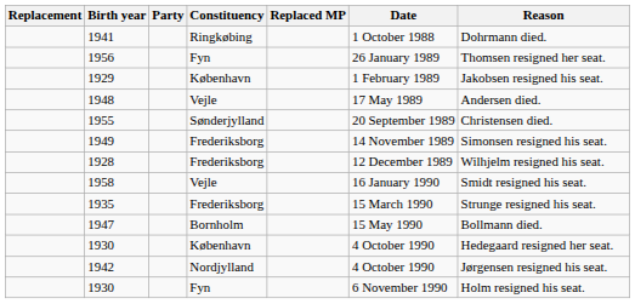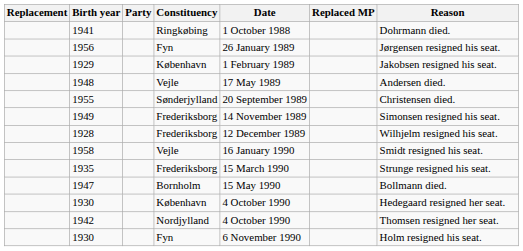columns swapped: Replaced MP <-> Date
1956 | Reason: Thomsen resigned her seat. -> Jørgensen resigned his seat.
1942 | Reason: Jørgensen resigned his seat. -> Thomsen resigned her seat.
